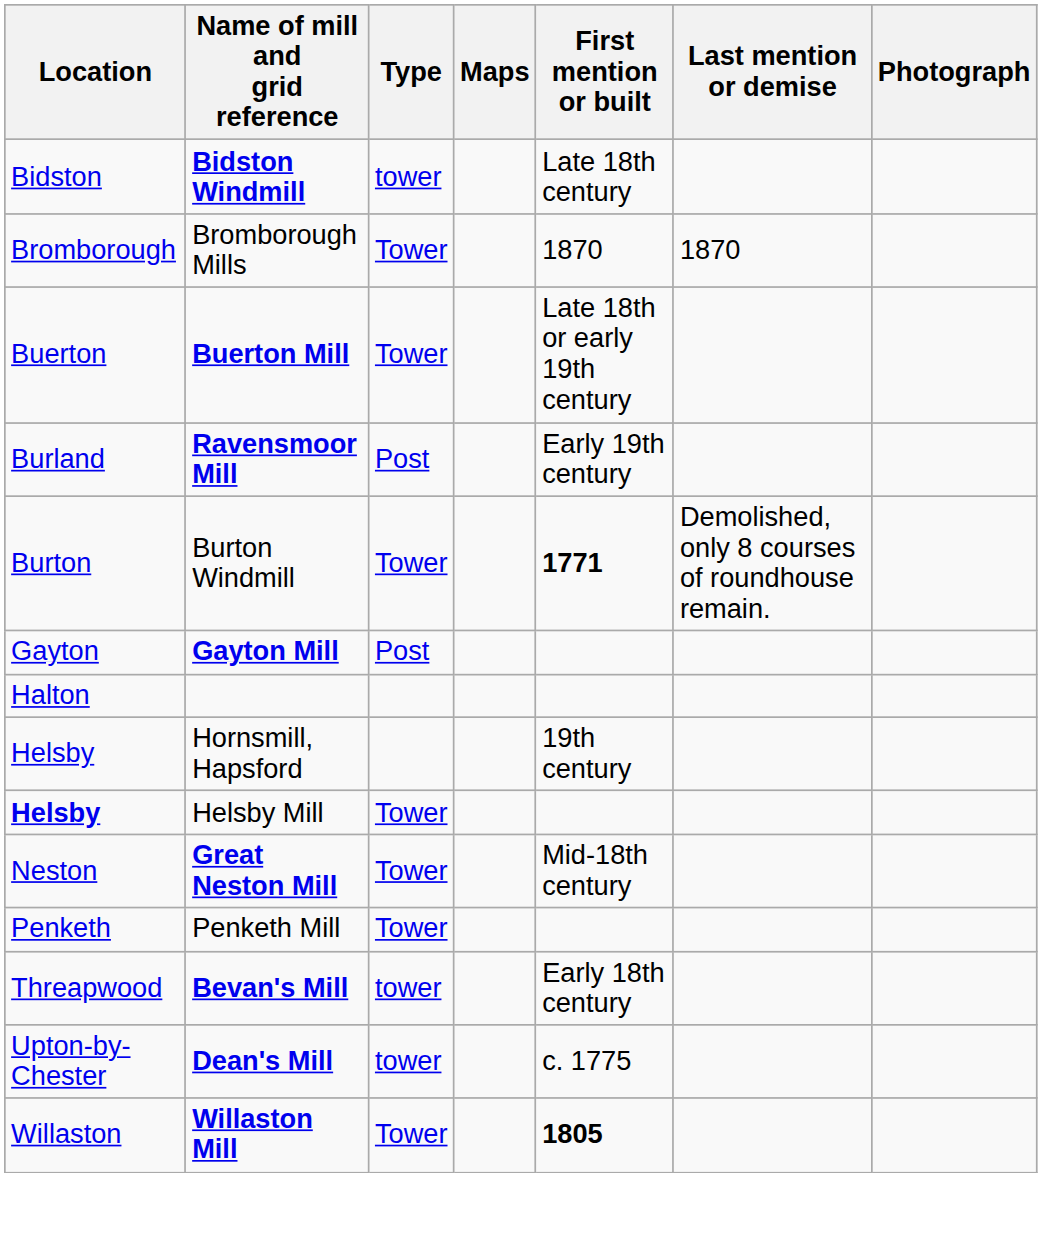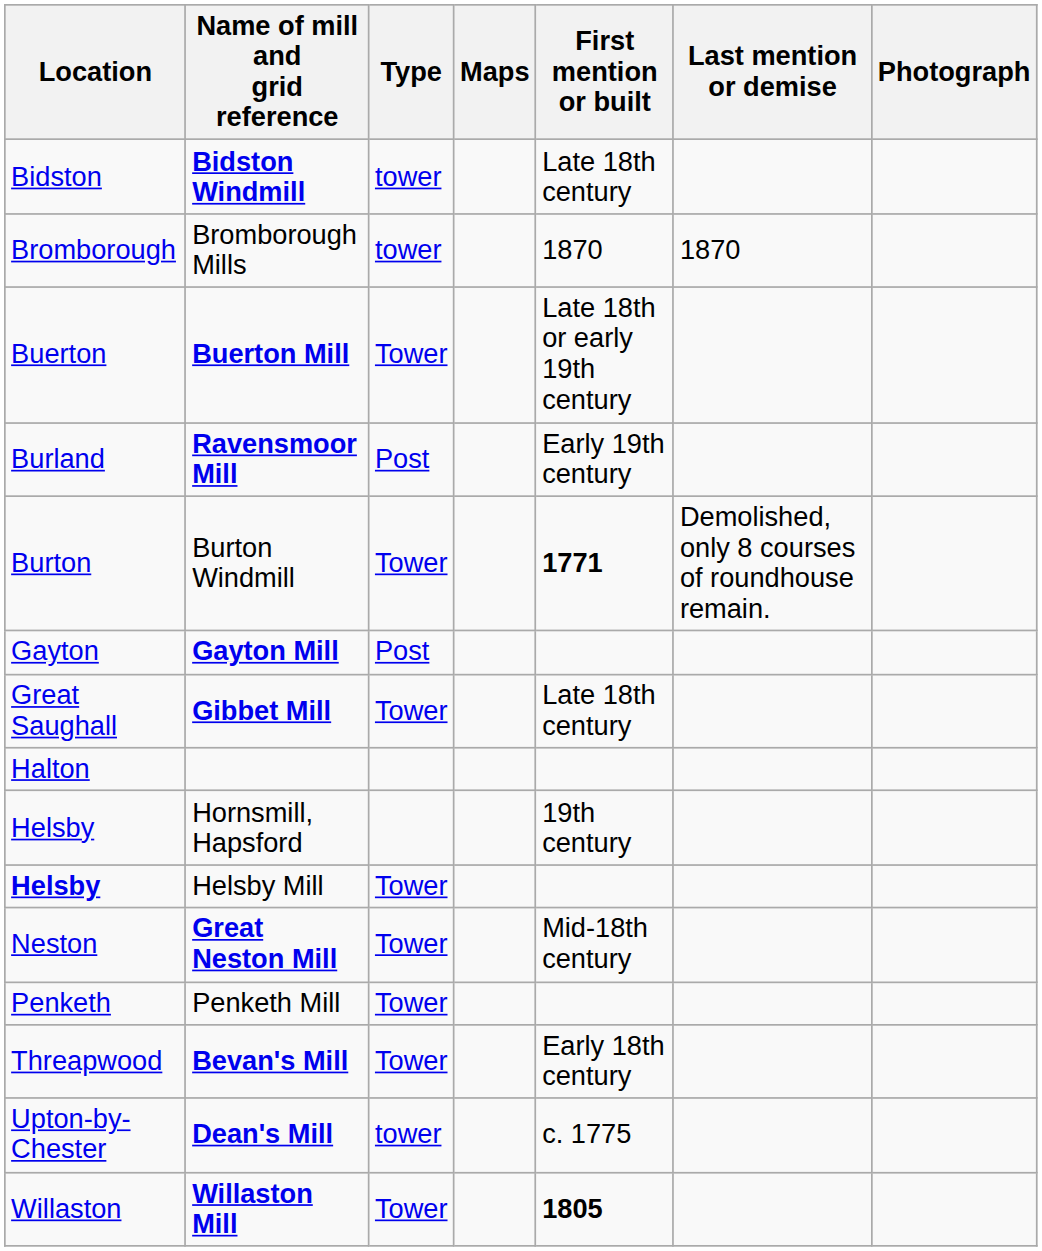Bromborough Mills | Type: Tower -> tower
+ row: Great Saughall | Gibbet Mill | Tower | Late 18th century
Bevan's Mill | Type: tower -> Tower
